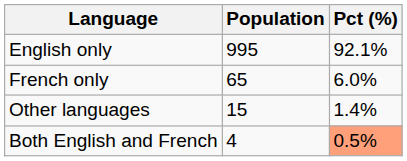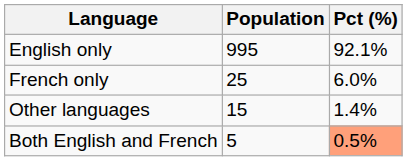French only | Population: 65 -> 25
Both English and French | Population: 4 -> 5
